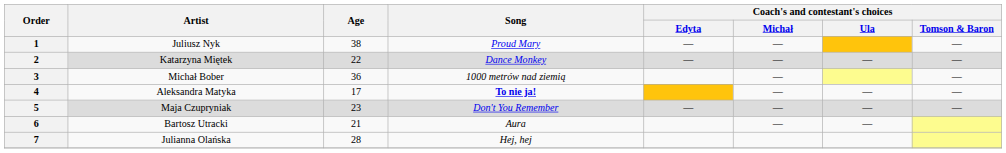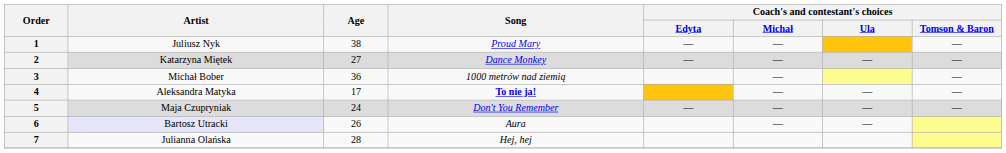2 | Age: 22 -> 27
5 | Age: 23 -> 24
6 | Artist: no background -> lavender background
6 | Age: 21 -> 26
